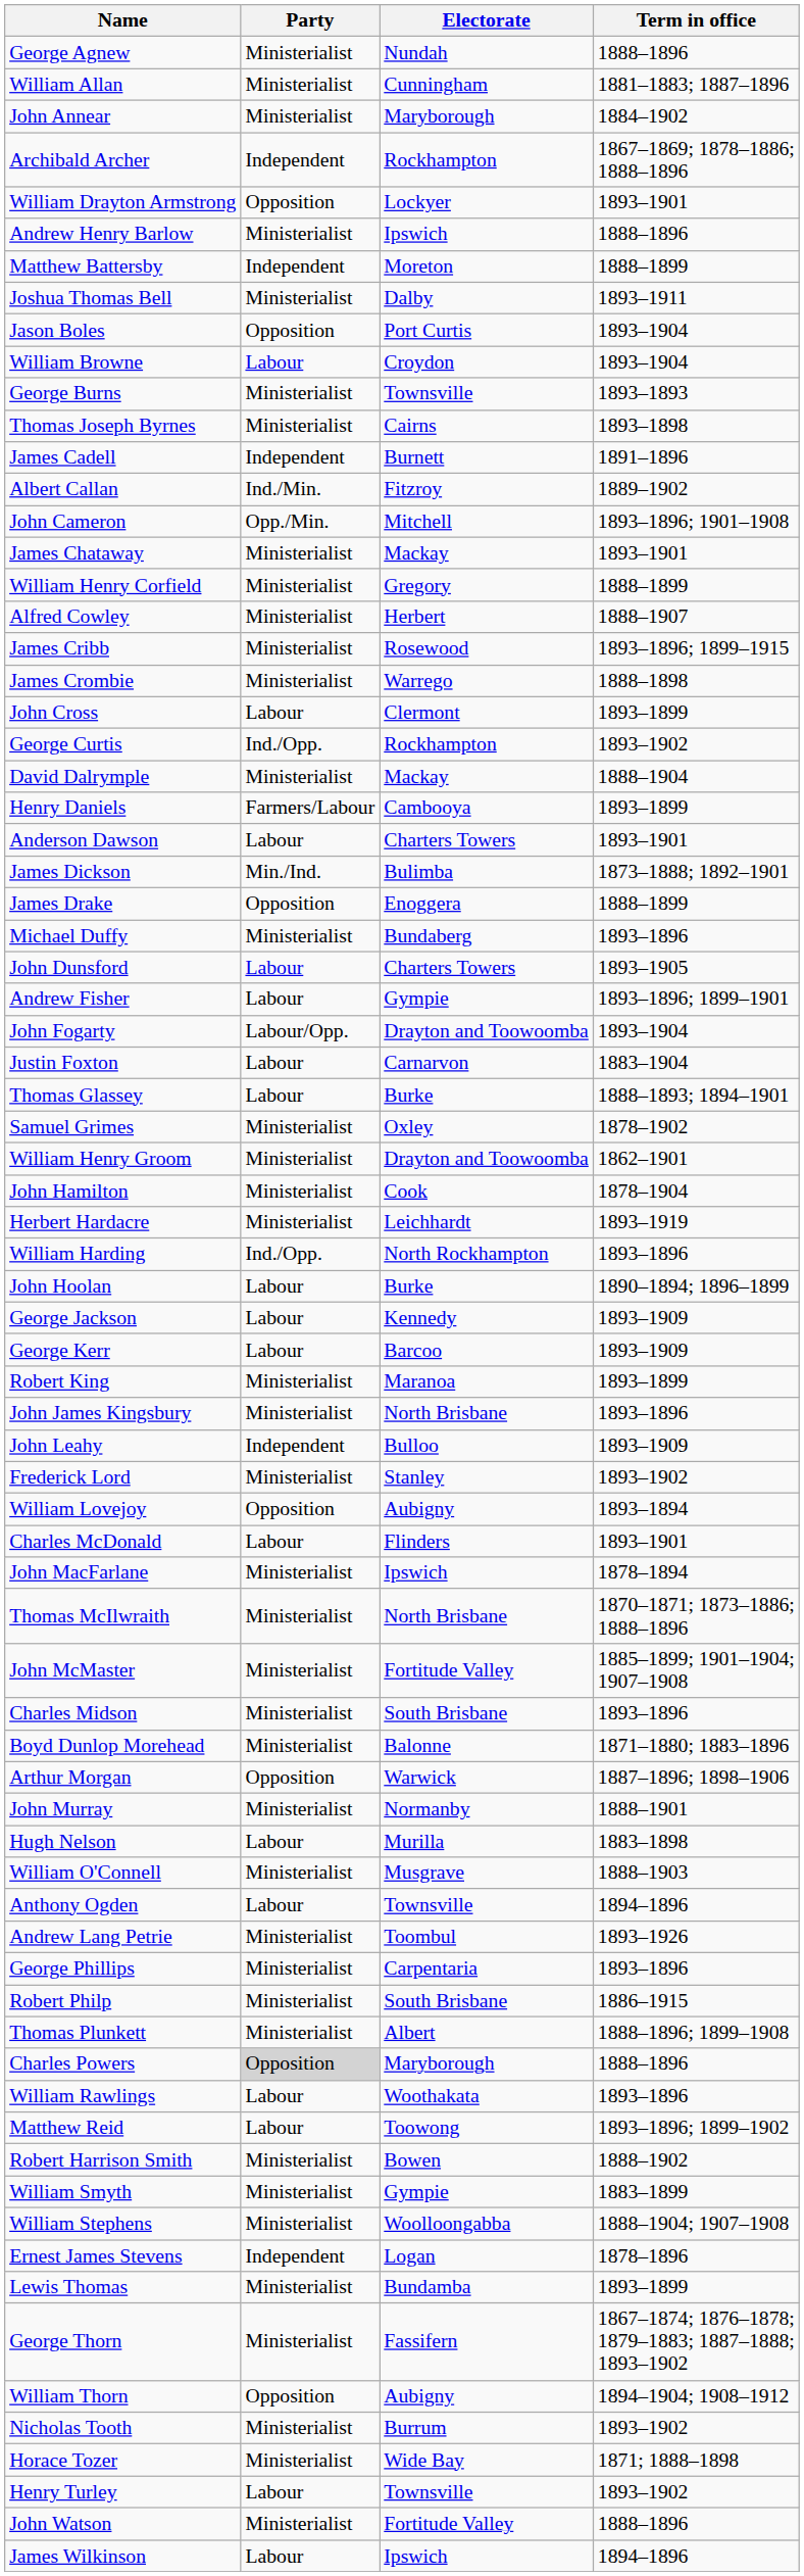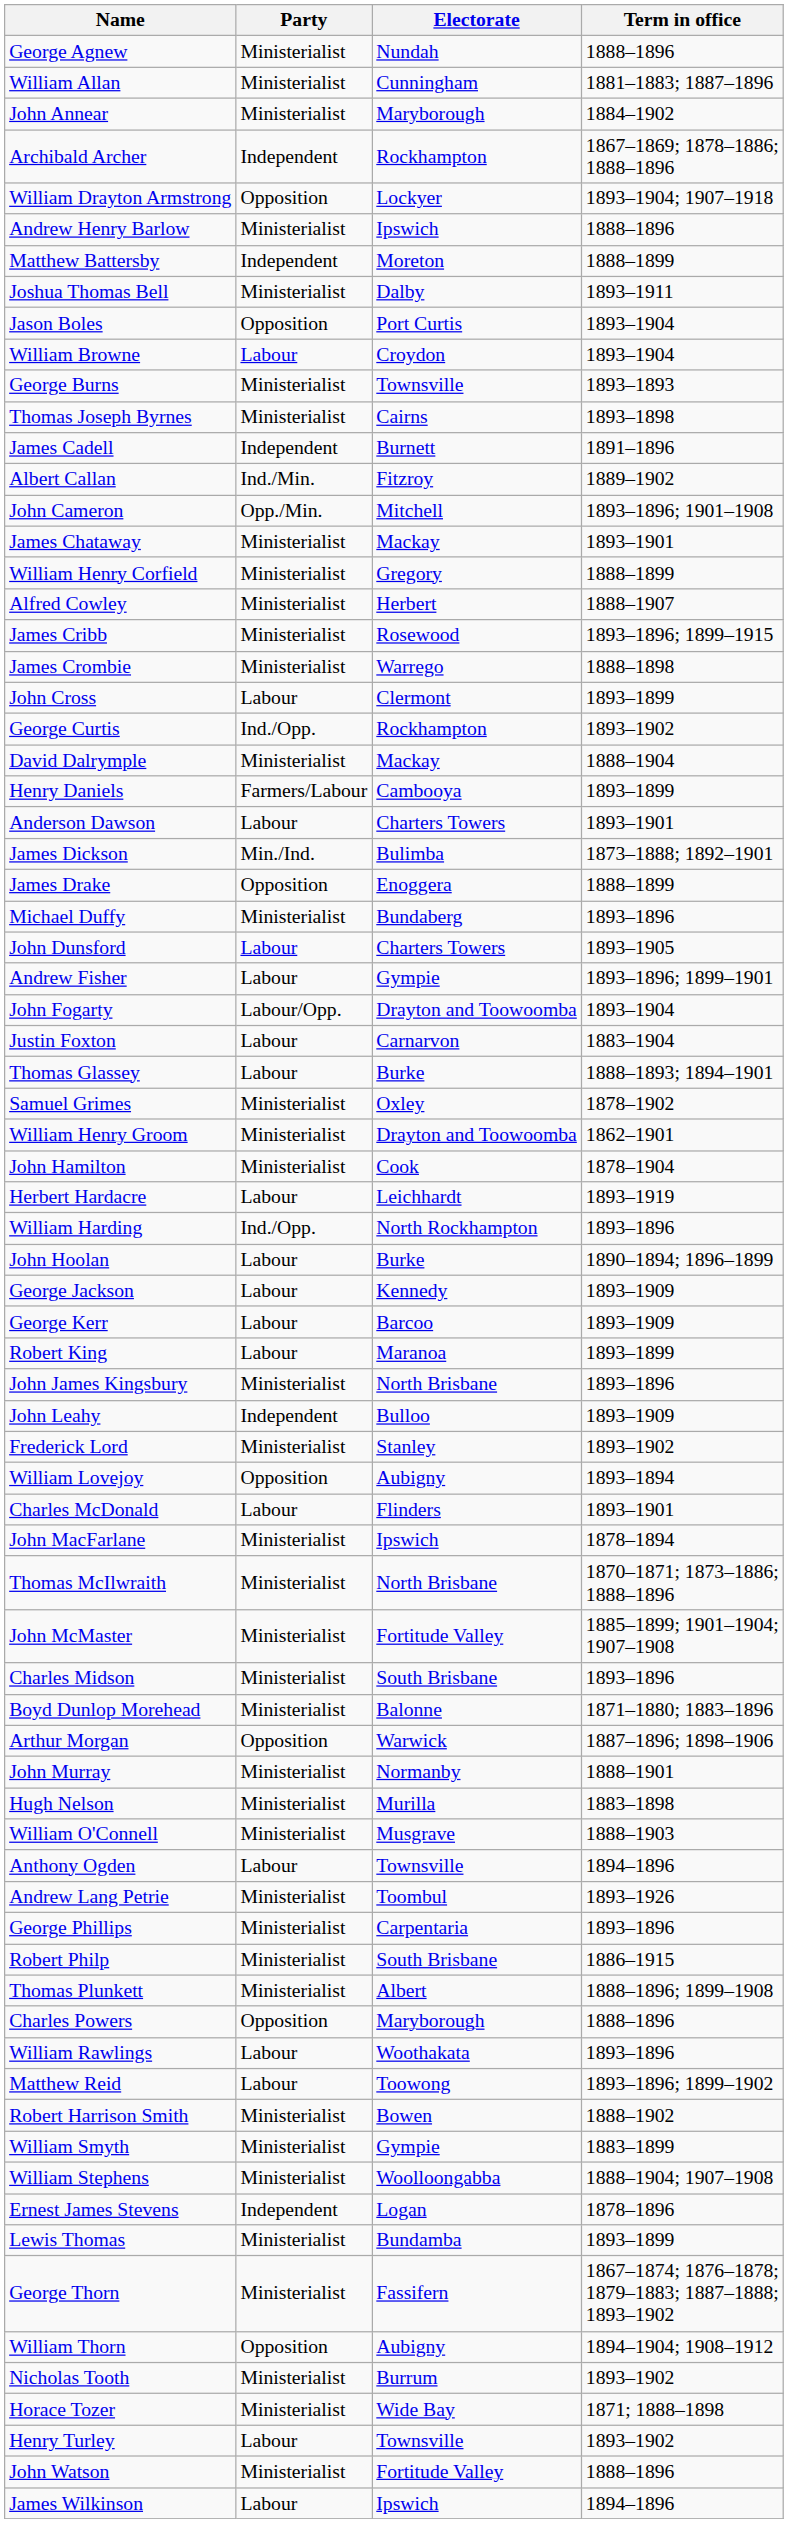William Drayton Armstrong | Term in office: 1893–1901 -> 1893–1904; 1907–1918
Herbert Hardacre | Party: Ministerialist -> Labour
Robert King | Party: Ministerialist -> Labour
Hugh Nelson | Party: Labour -> Ministerialist
Charles Powers | Party: lightgrey background -> no background
